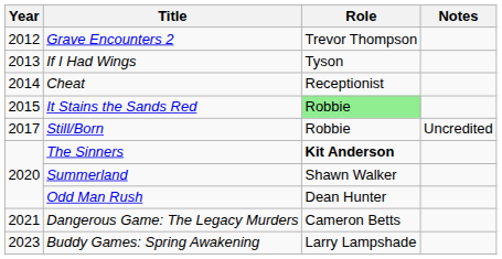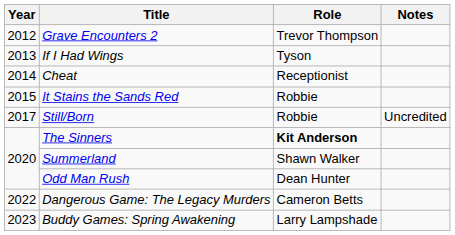It Stains the Sands Red | Role: lightgreen background -> no background
Dangerous Game: The Legacy Murders | Year: 2021 -> 2022
